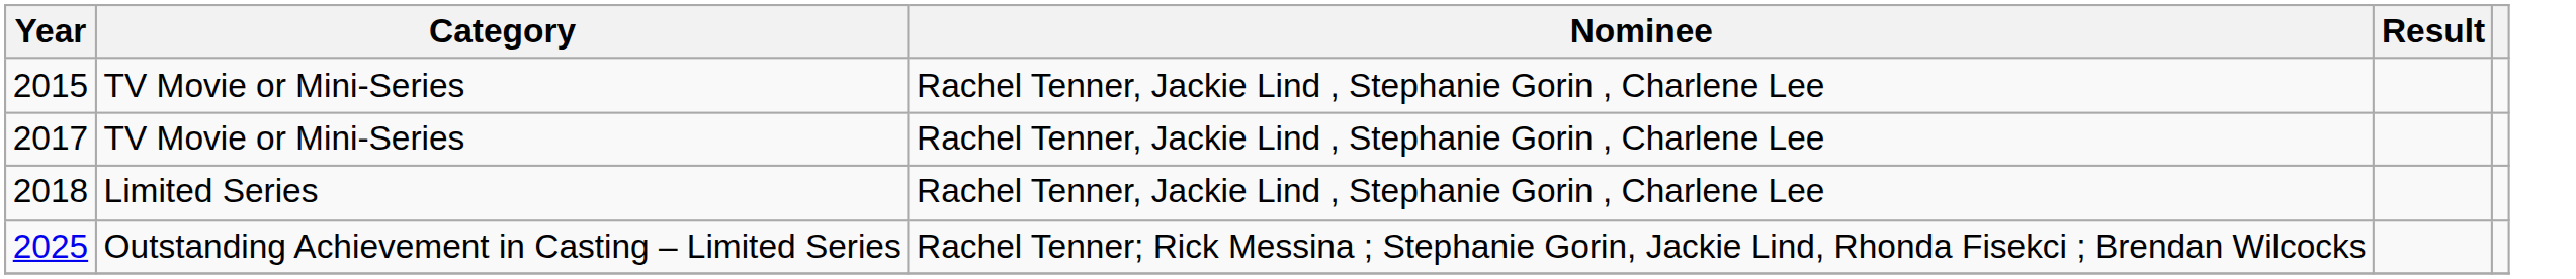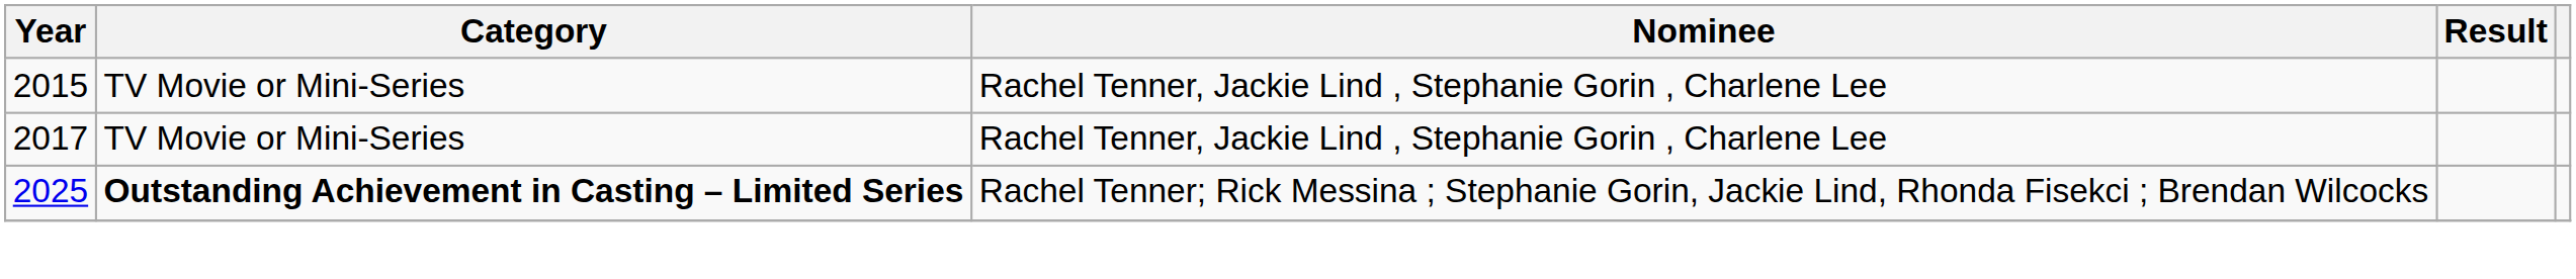- row: 2018 | Limited Series | Rachel Tenner, Jackie Lind , Stephanie Gorin , Charlene Lee
2025 | Category: normal -> bold
